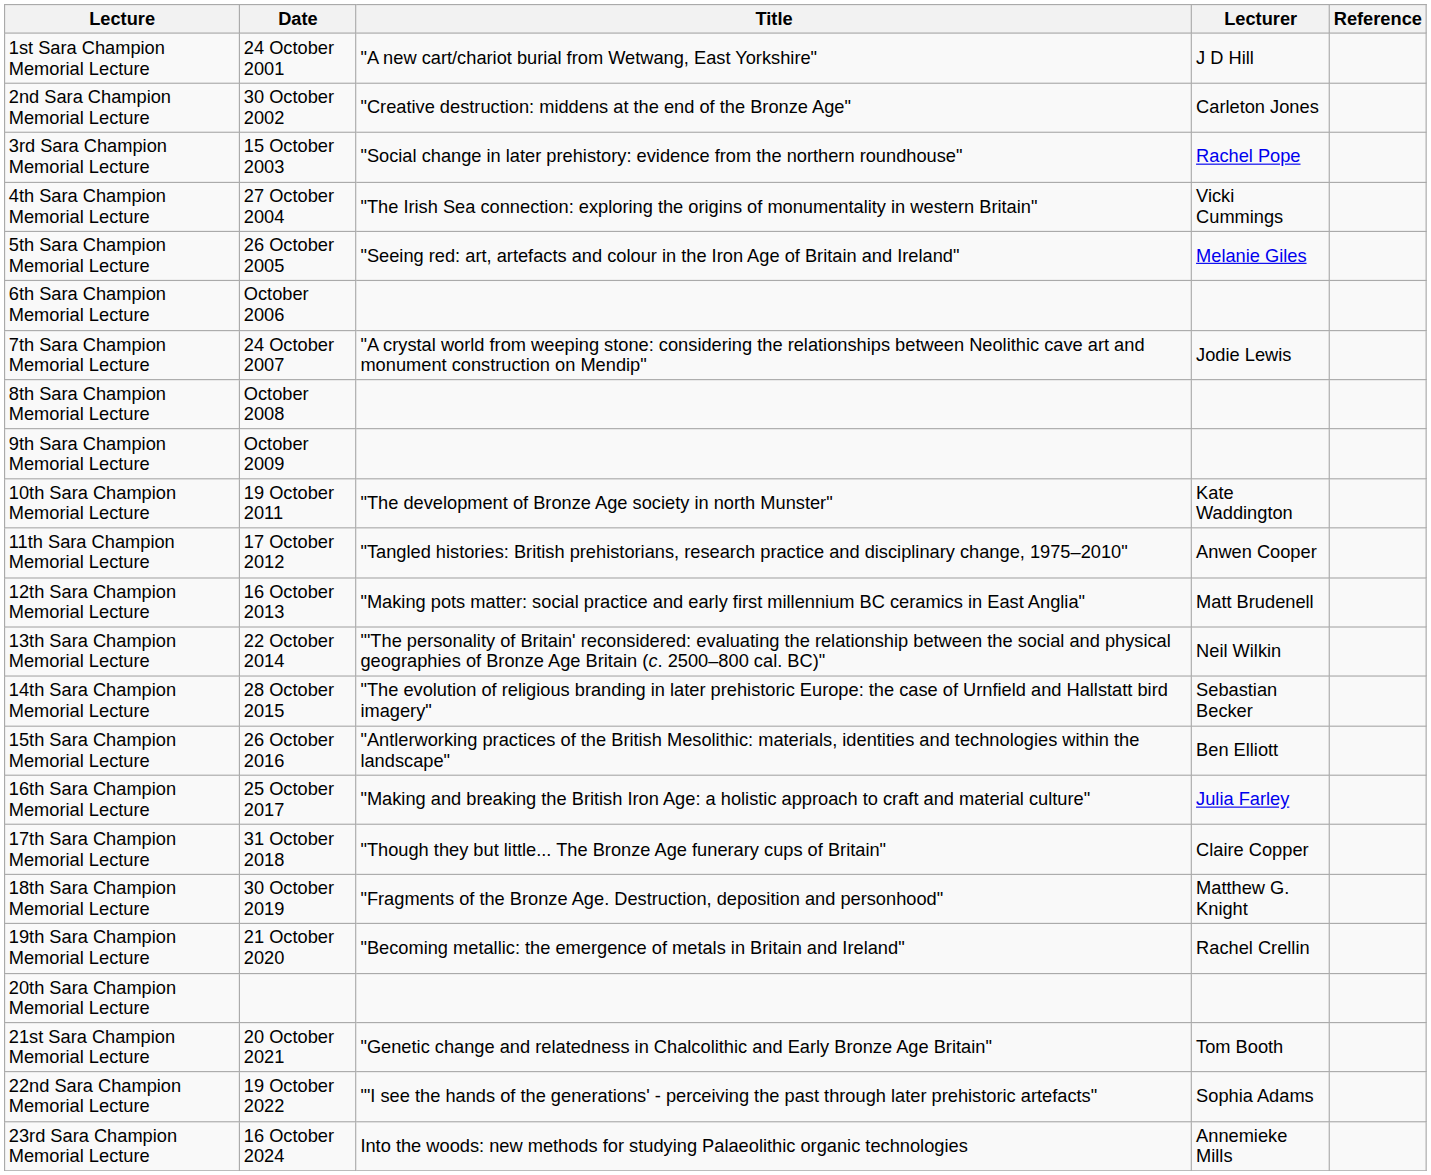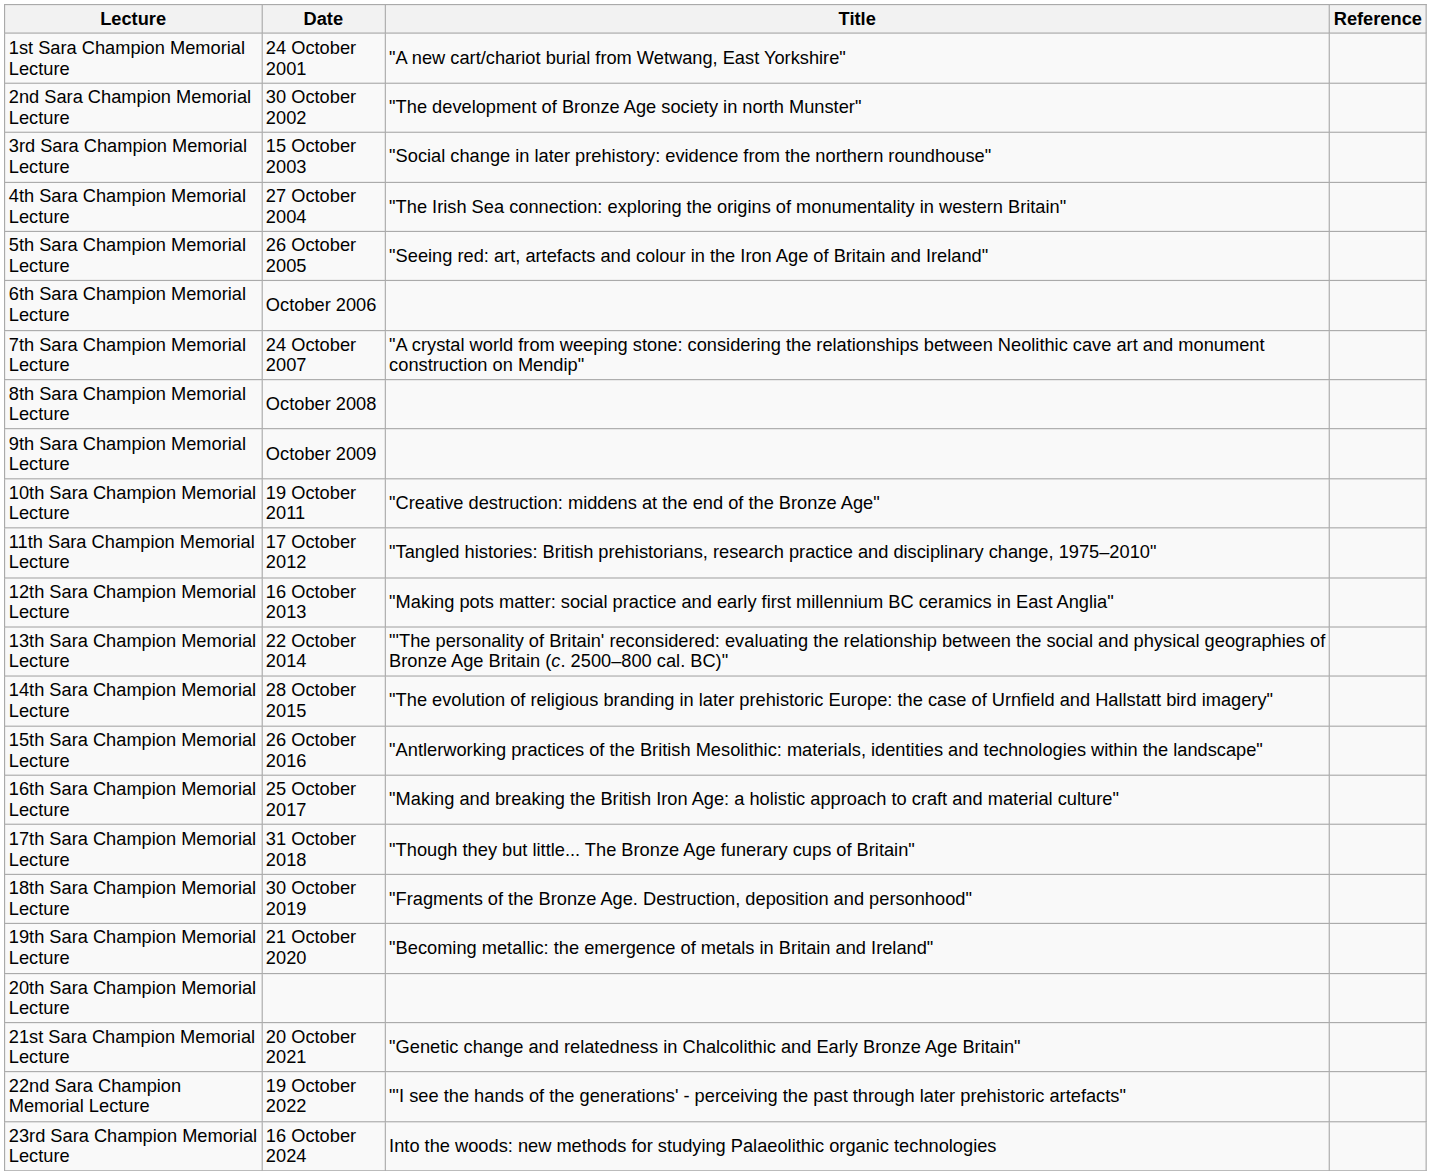- column: Lecturer | J D Hill | Carleton Jones | Rachel Pope | Vicki Cummings | Melanie Giles | Jodie Lewis | Kate Waddington | Anwen Cooper | Matt Brudenell | Neil Wilkin | Sebastian Becker | Ben Elliott | Julia Farley | Claire Copper | Matthew G. Knight | Rachel Crellin | Tom Booth | Sophia Adams | Annemieke Mills
2nd Sara Champion Memorial Lecture | Title: "Creative destruction: middens at the end of the Bronze Age" -> "The development of Bronze Age society in north Munster"
10th Sara Champion Memorial Lecture | Title: "The development of Bronze Age society in north Munster" -> "Creative destruction: middens at the end of the Bronze Age"
